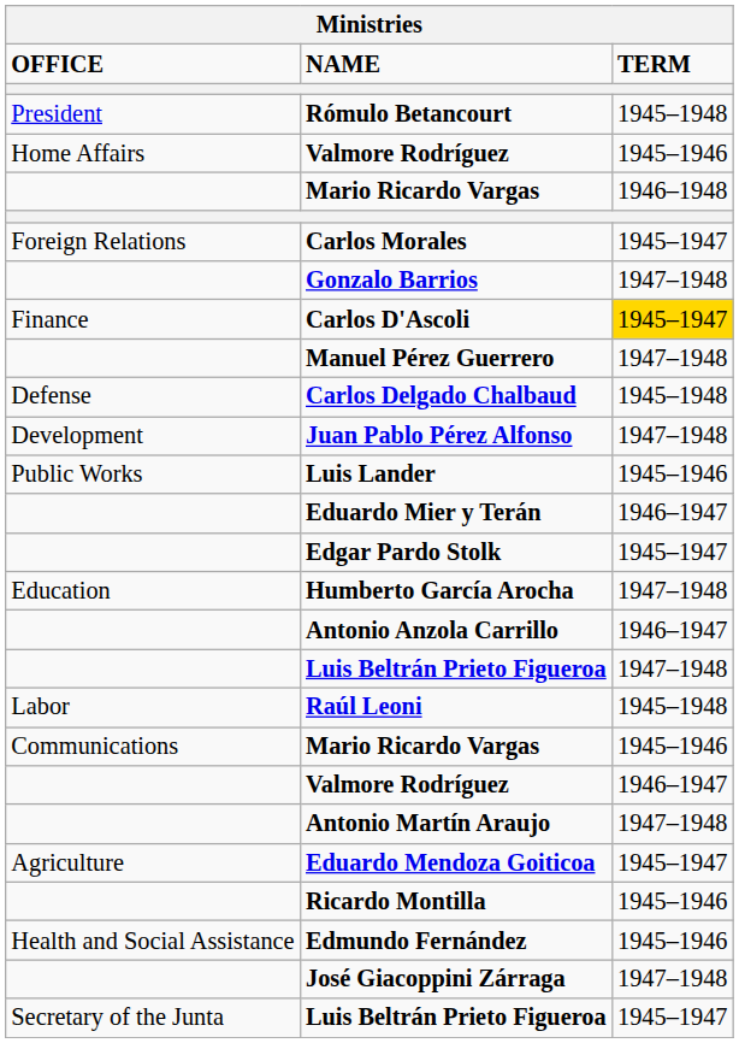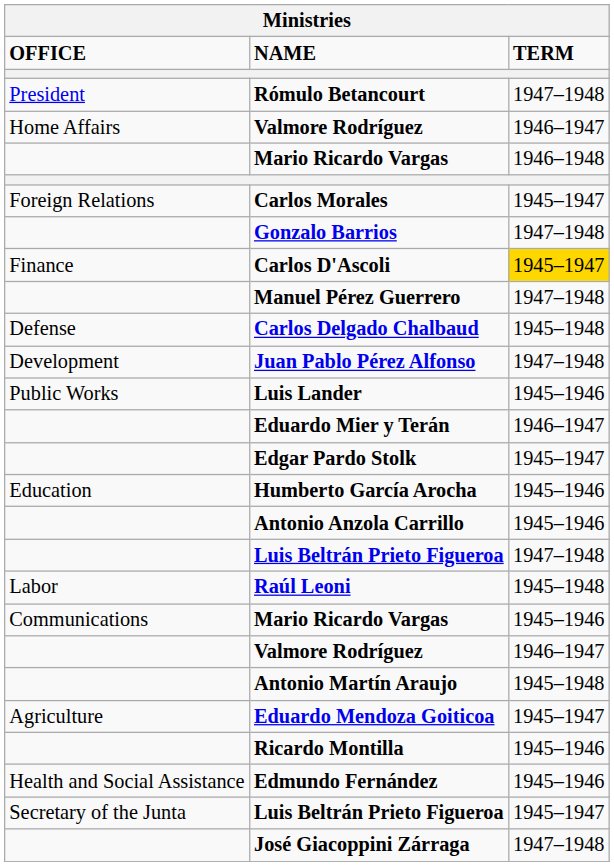Rómulo Betancourt | TERM: 1945–1948 -> 1947–1948
Home Affairs / Valmore Rodríguez | TERM: 1945–1946 -> 1946–1947
Humberto García Arocha | TERM: 1947–1948 -> 1945–1946
Antonio Anzola Carrillo | TERM: 1946–1947 -> 1945–1946
Antonio Martín Araujo | TERM: 1947–1948 -> 1945–1948
rows swapped: Secretary of the Junta / Luis Beltrán Prieto Figueroa <-> José Giacoppini Zárraga
